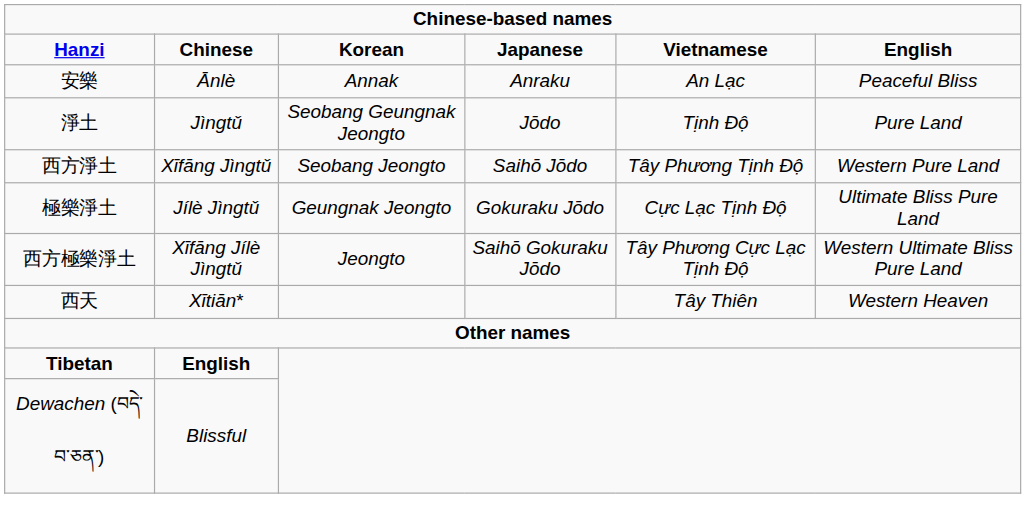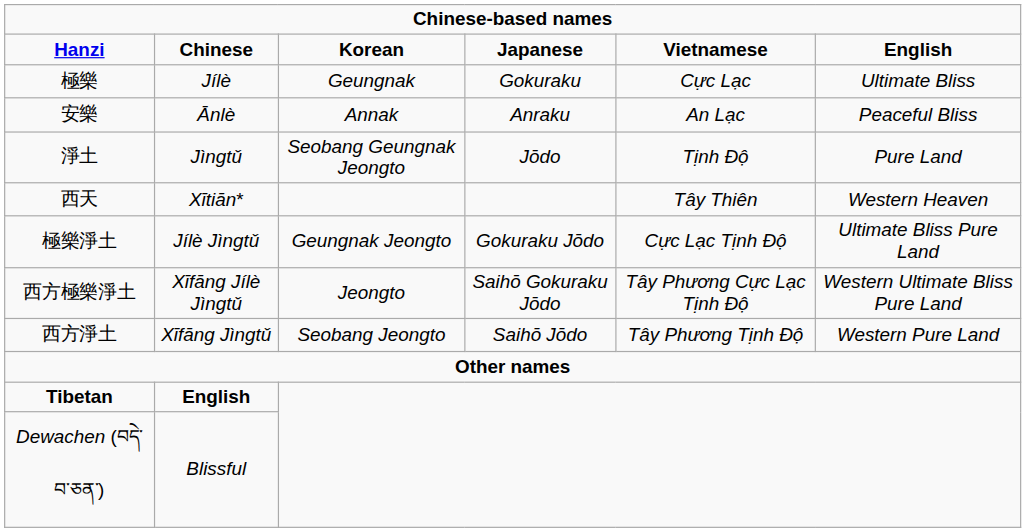+ row: 極樂 | Jílè | Geungnak | Gokuraku | Cực Lạc | Ultimate Bliss
rows swapped: 西方淨土 <-> 西天
